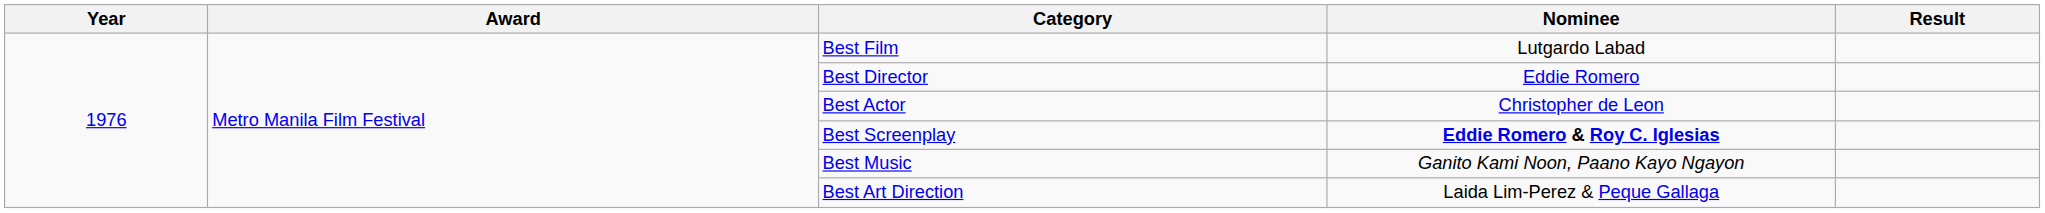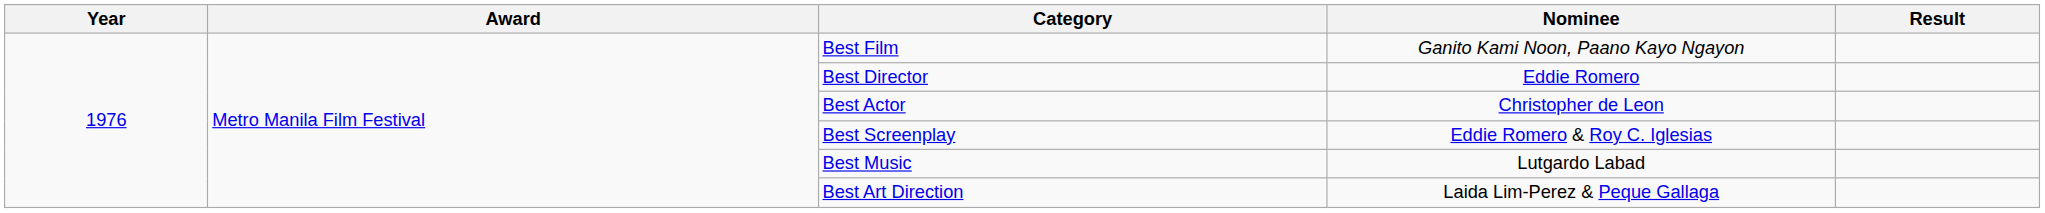Best Film | Nominee: Lutgardo Labad -> Ganito Kami Noon, Paano Kayo Ngayon
Best Screenplay | Nominee: bold -> normal
Best Music | Nominee: Ganito Kami Noon, Paano Kayo Ngayon -> Lutgardo Labad
